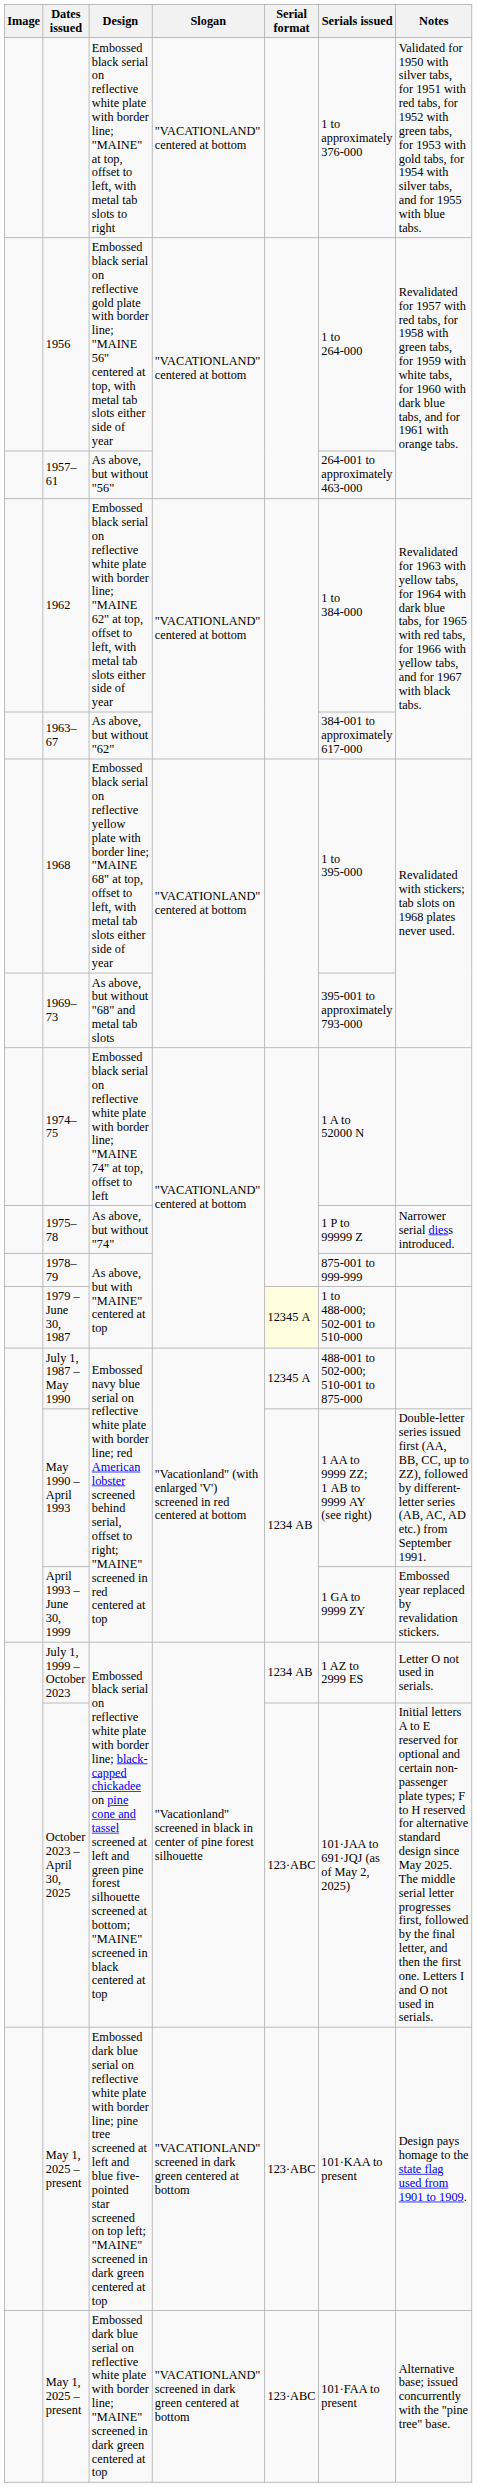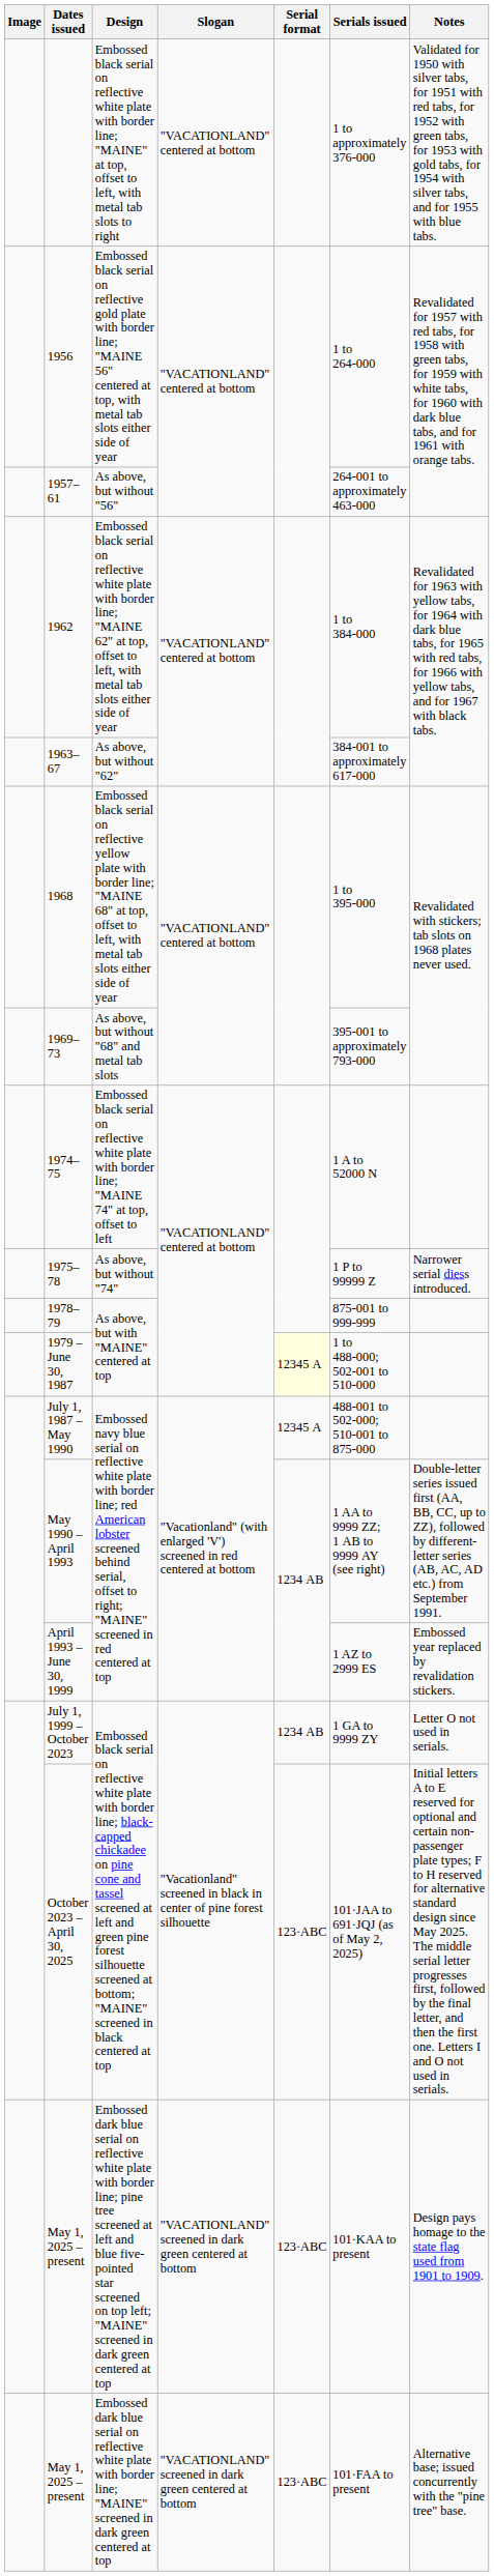April 1993 – June 30, 1999 | Serials issued: 1 GA to 9999 ZY -> 1 AZ to 2999 ES
July 1, 1999 – October 2023 | Serials issued: 1 AZ to 2999 ES -> 1 GA to 9999 ZY
